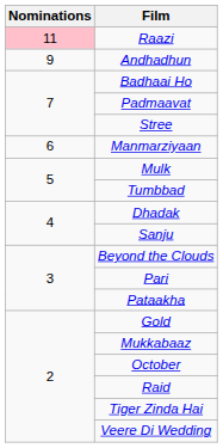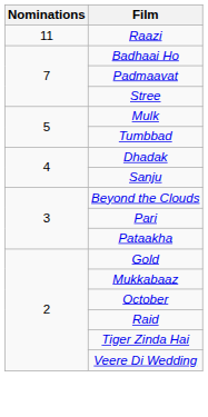Raazi | Nominations: pink background -> no background
- row: 9 | Andhadhun
- row: 6 | Manmarziyaan
